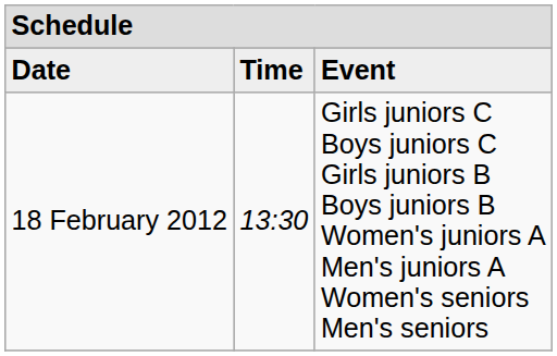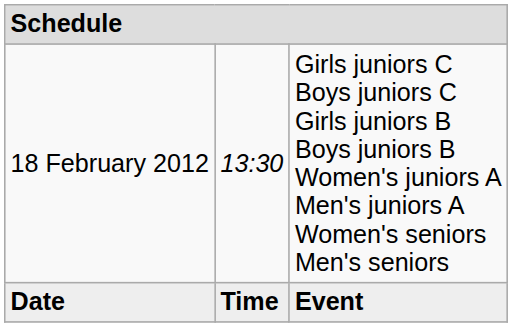rows swapped: Date <-> 18 February 2012
